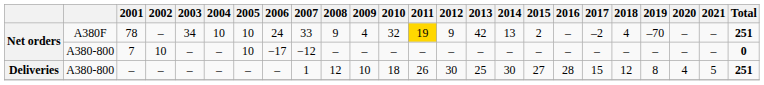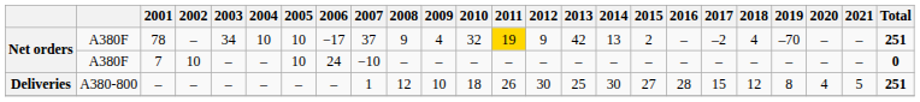78 | 2006: 24 -> −17
78 | 2007: 33 -> 37
7 | column 2: A380-800 -> A380F
7 | 2006: −17 -> 24
7 | 2007: −12 -> −10
